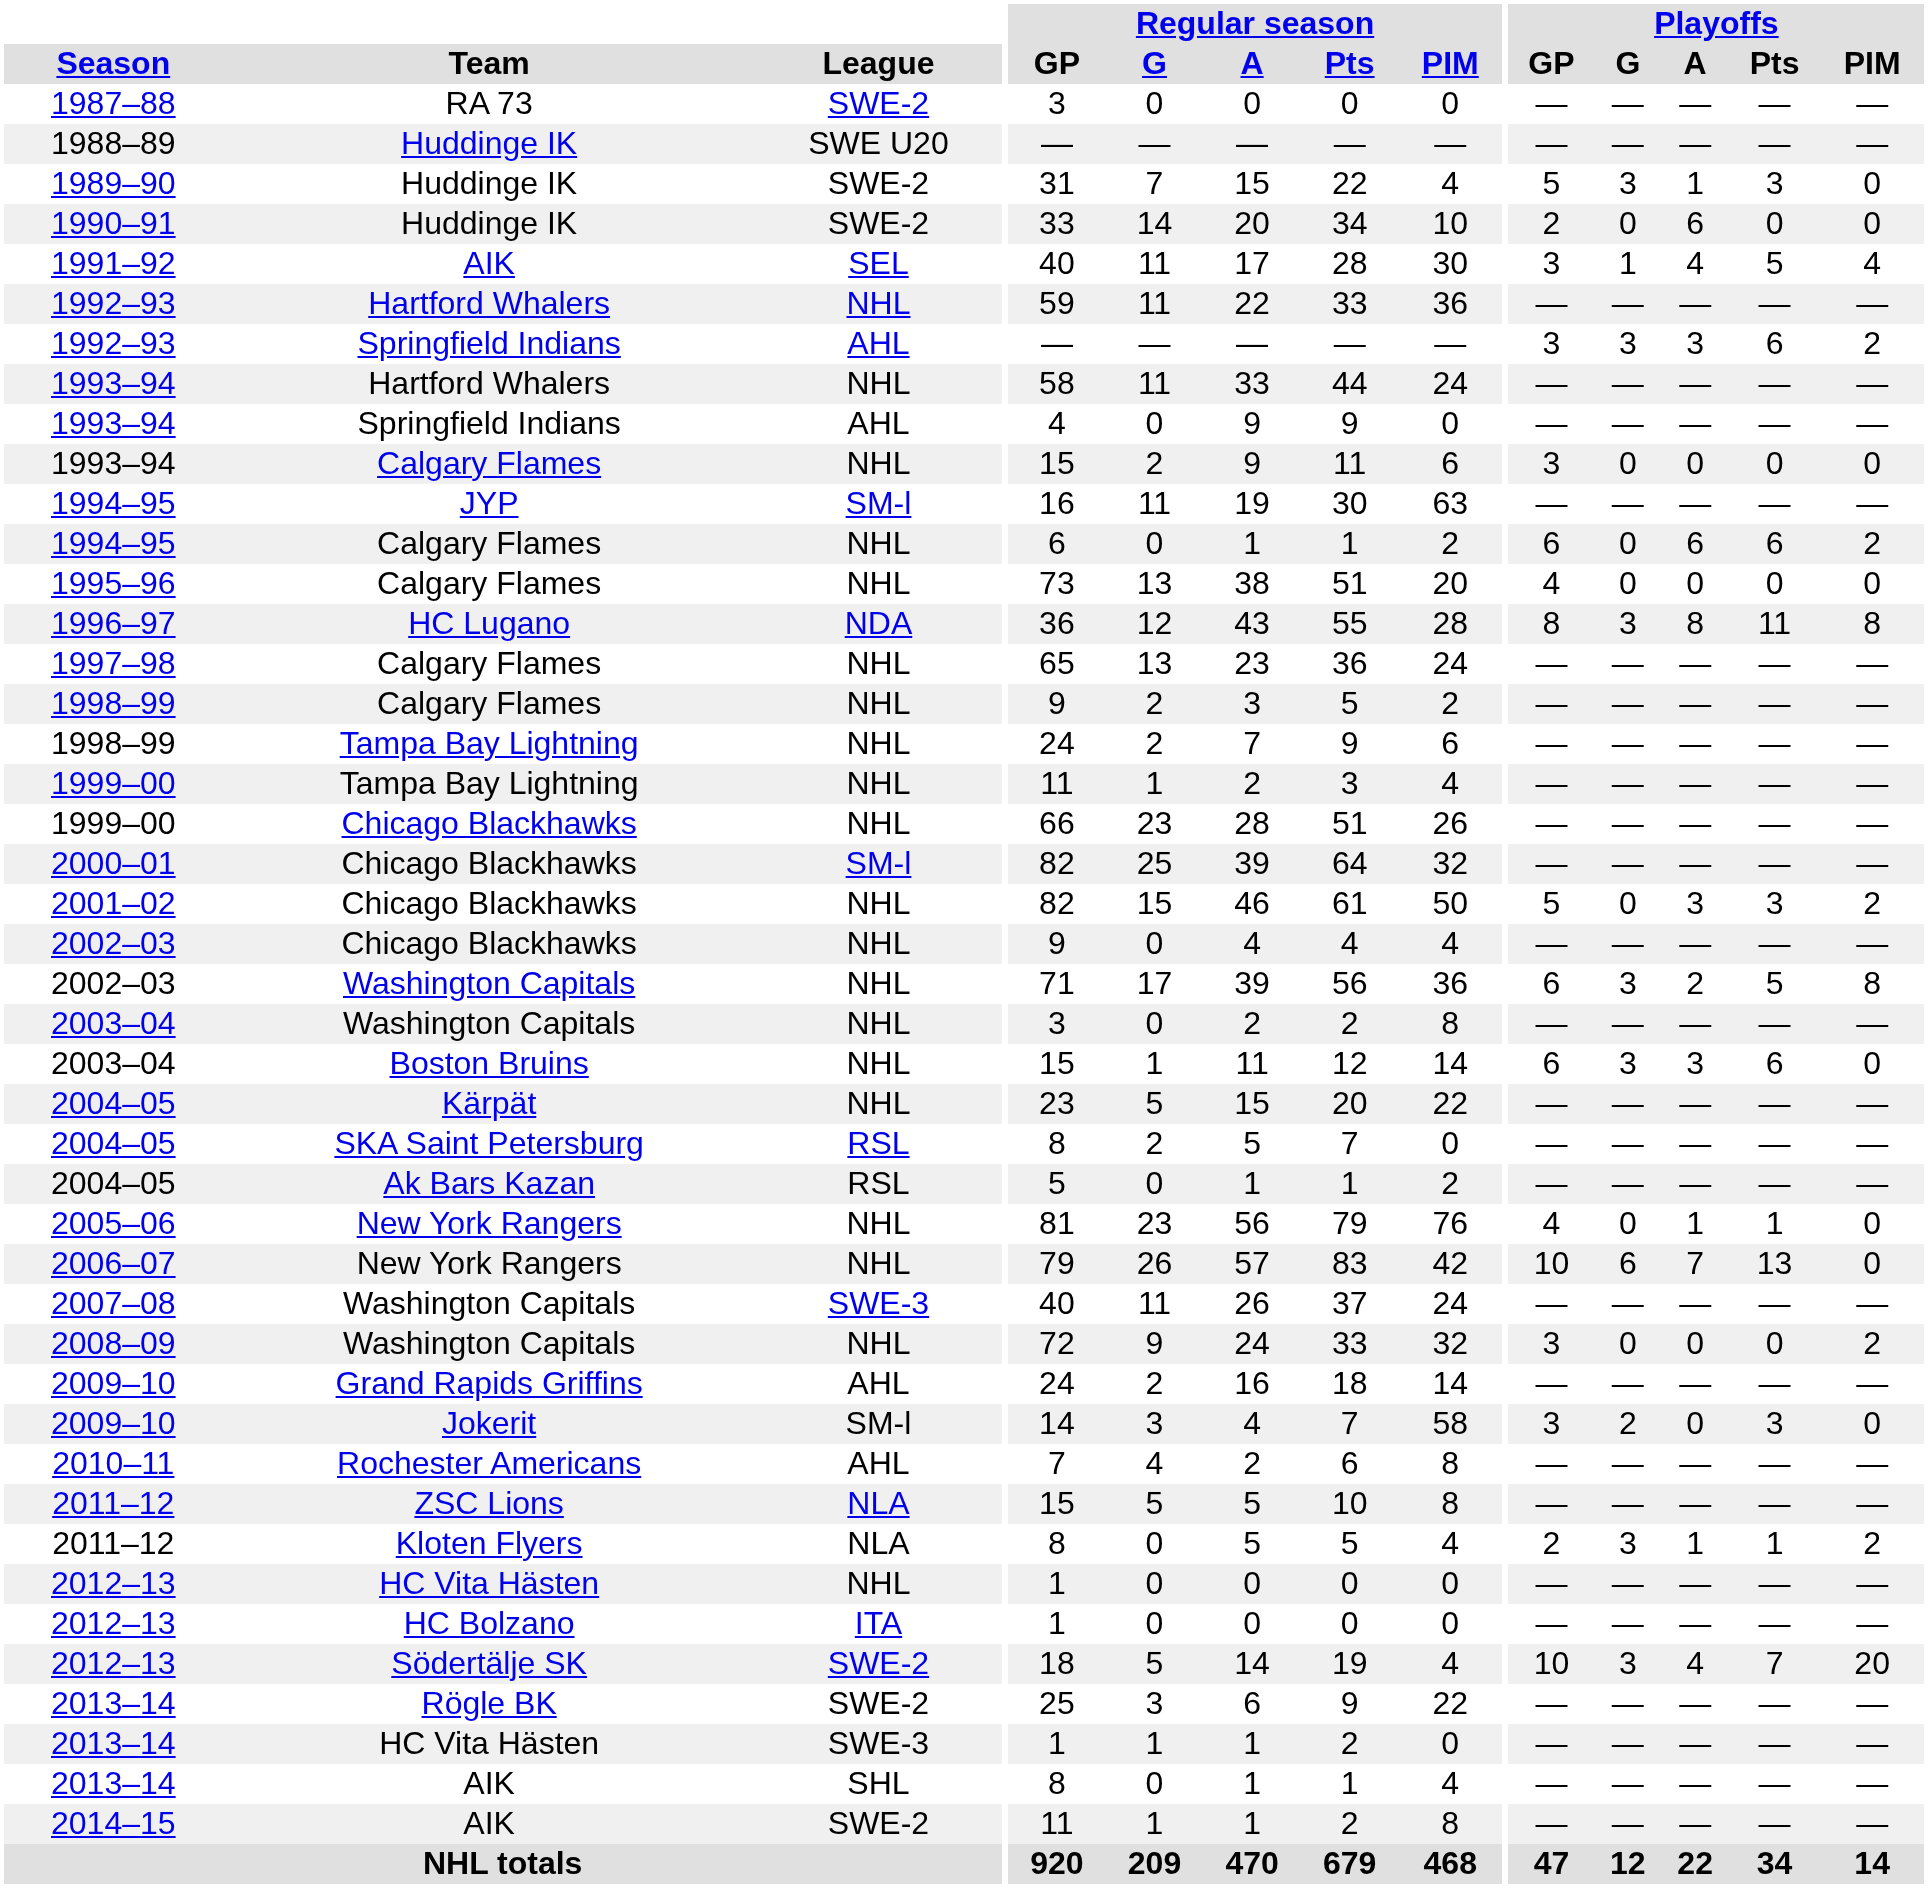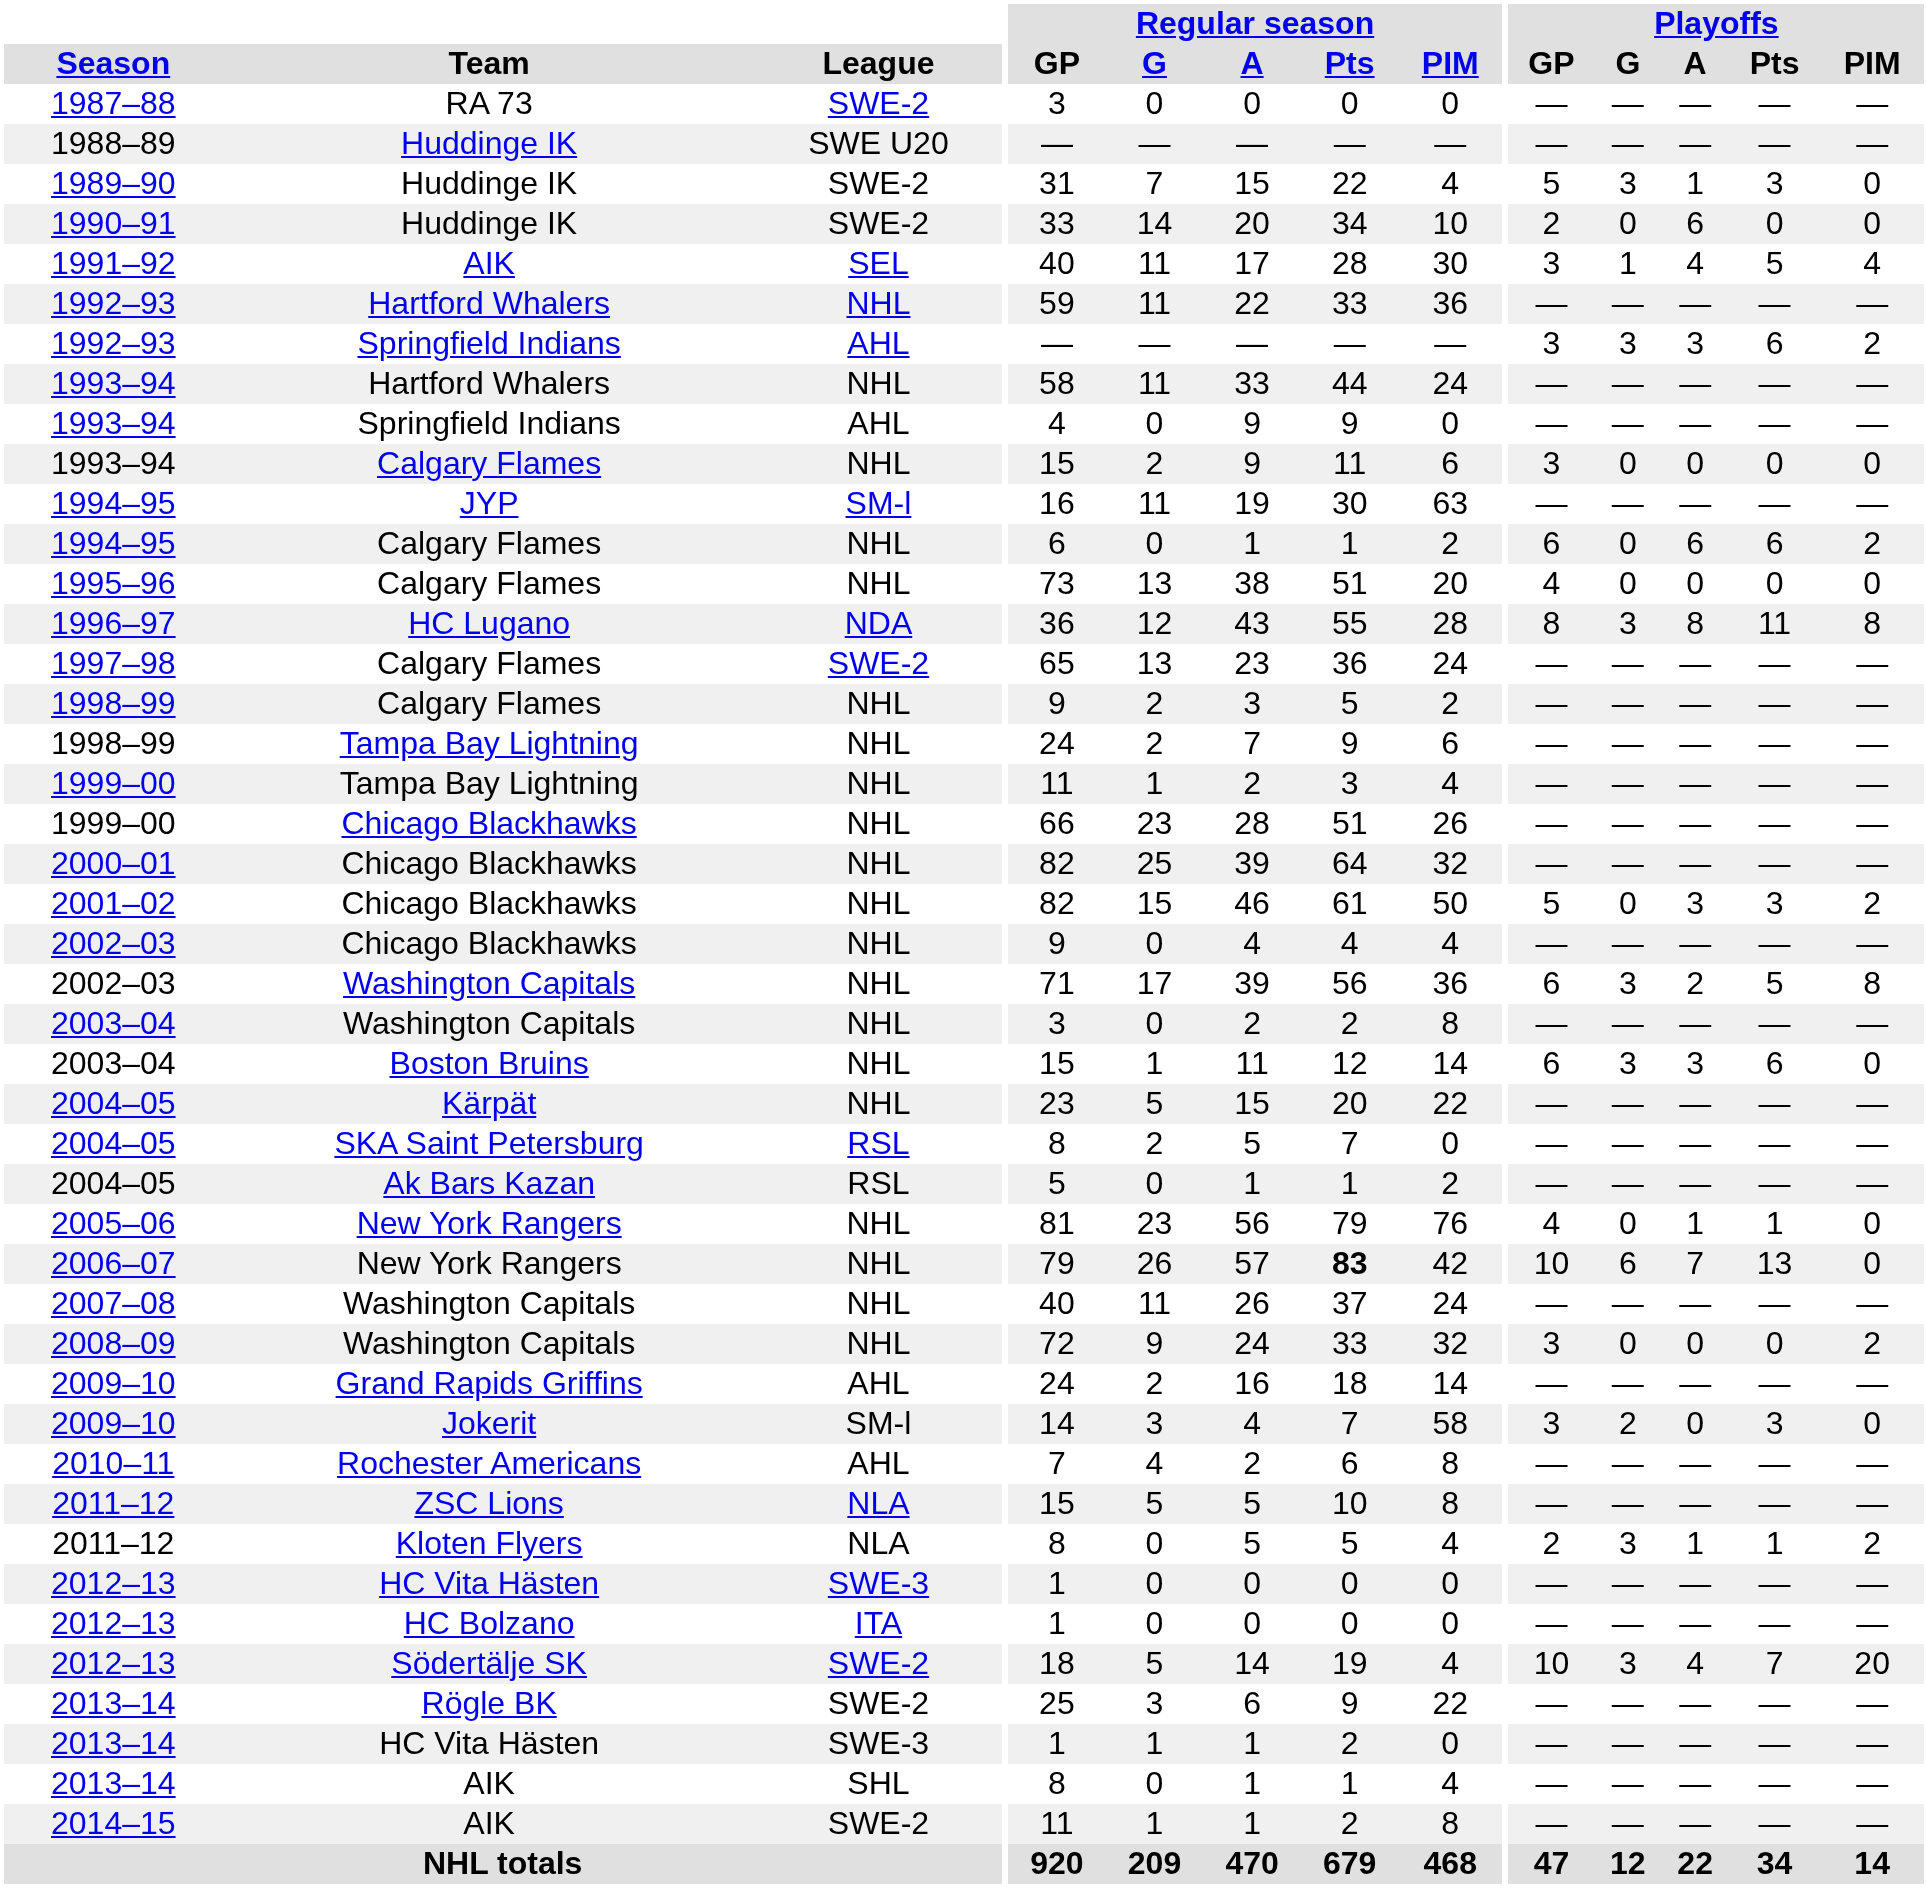1997–98 | League: NHL -> SWE-2
2000–01 | League: SM-l -> NHL
2006–07 | Regular season / Pts: normal -> bold
2007–08 | League: SWE-3 -> NHL
2012–13 / HC Vita Hästen | League: NHL -> SWE-3
